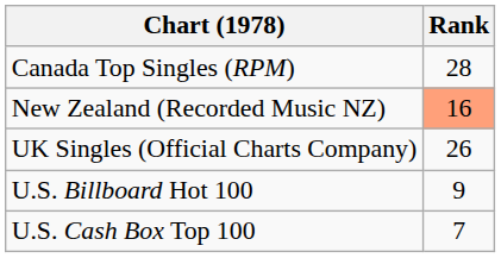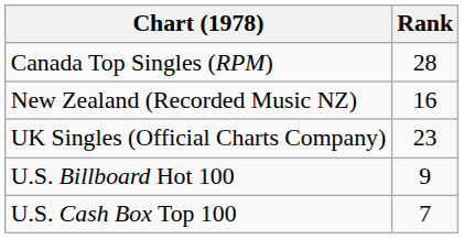New Zealand (Recorded Music NZ) | Rank: lightsalmon background -> no background
UK Singles (Official Charts Company) | Rank: 26 -> 23
